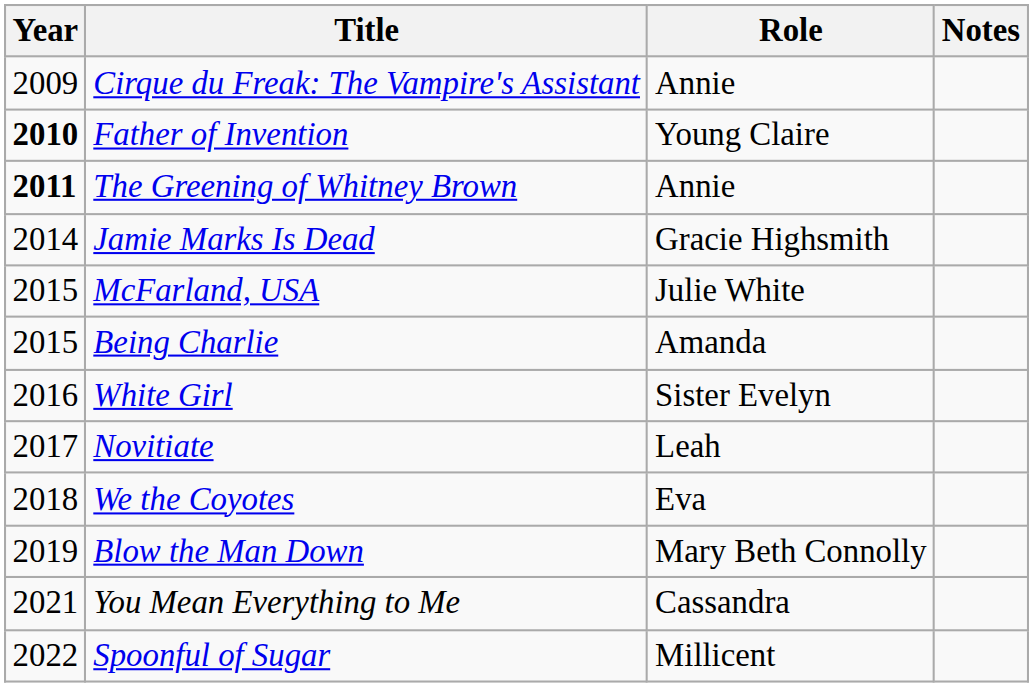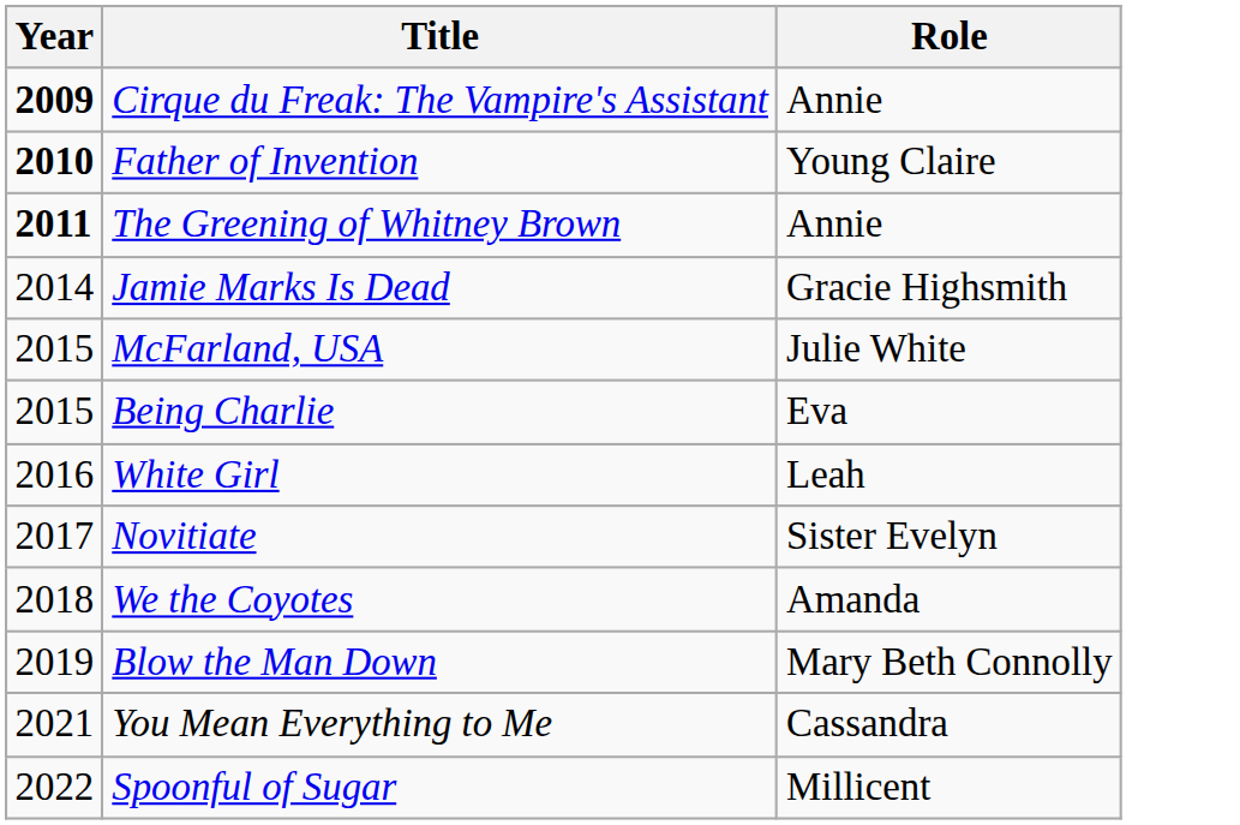- column: Notes
Cirque du Freak: The Vampire's Assistant | Year: normal -> bold
Being Charlie | Role: Amanda -> Eva
White Girl | Role: Sister Evelyn -> Leah
Novitiate | Role: Leah -> Sister Evelyn
We the Coyotes | Role: Eva -> Amanda
